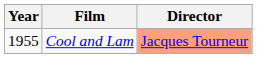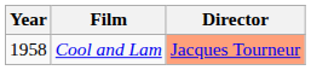Cool and Lam | Year: 1955 -> 1958
